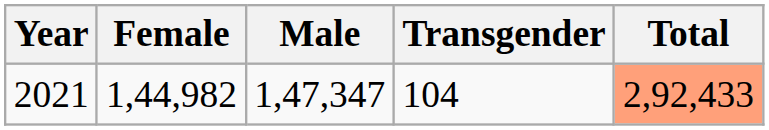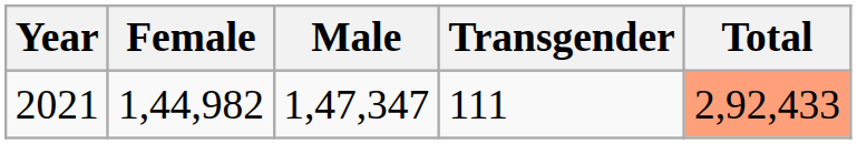2021 | Transgender: 104 -> 111
